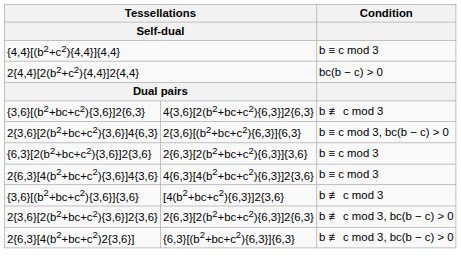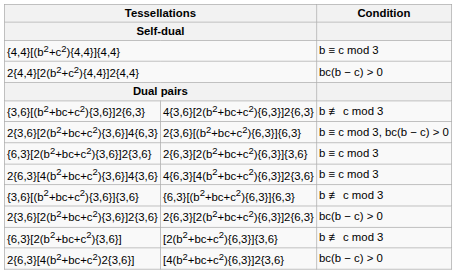{3,6}[(b2+bc+c2){3,6}]{3,6} | column 2: [4(b2+bc+c2){6,3}]2{3,6} -> {6,3}[(b2+bc+c2){6,3}]{6,3}
2{3,6}[2(b2+bc+c2){3,6}]2{3,6} | Condition: b ≢ c mod 3, bc(b − c) > 0 -> bc(b − c) > 0
+ row: {6,3}[2(b2+bc+c2){3,6}] | [2(b2+bc+c2){6,3}]{3,6} | b ≢ c mod 3
2{6,3}[4(b2+bc+c2)2{3,6}] | column 2: {6,3}[(b2+bc+c2){6,3}]{6,3} -> [4(b2+bc+c2){6,3}]2{3,6}
2{6,3}[4(b2+bc+c2)2{3,6}] | Condition: b ≢ c mod 3, bc(b − c) > 0 -> bc(b − c) > 0
